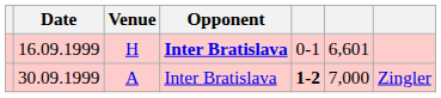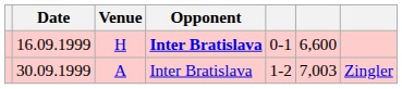16.09.1999 | column 6: 6,601 -> 6,600
30.09.1999 | column 5: bold -> normal
30.09.1999 | column 6: 7,000 -> 7,003
